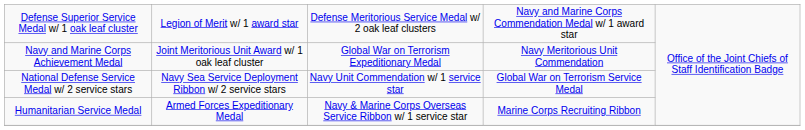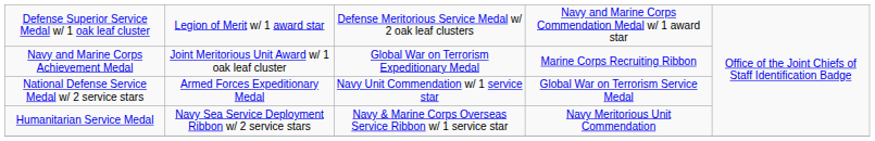Navy and Marine Corps Achievement Medal | column 4: Navy Meritorious Unit Commendation -> Marine Corps Recruiting Ribbon
National Defense Service Medal w/ 2 service stars | column 2: Navy Sea Service Deployment Ribbon w/ 2 service stars -> Armed Forces Expeditionary Medal
Humanitarian Service Medal | column 2: Armed Forces Expeditionary Medal -> Navy Sea Service Deployment Ribbon w/ 2 service stars
Humanitarian Service Medal | column 4: Marine Corps Recruiting Ribbon -> Navy Meritorious Unit Commendation
